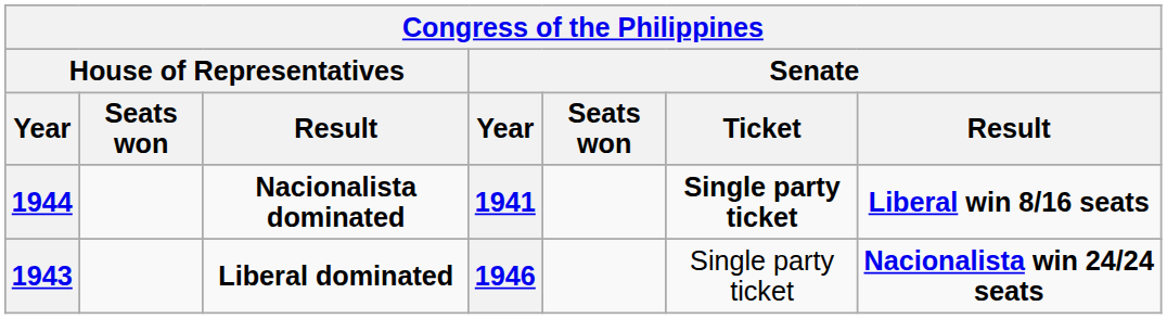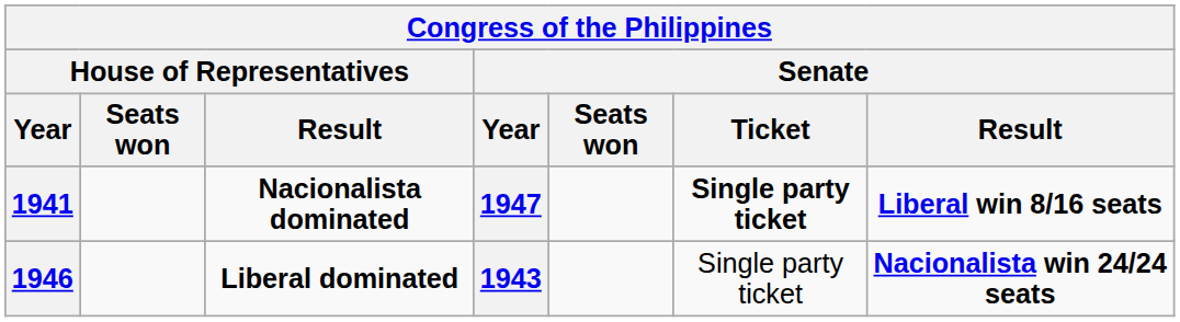Nacionalista dominated | House of Representatives / Year: 1944 -> 1941
Nacionalista dominated | Senate / Year: 1941 -> 1947
Liberal dominated | House of Representatives / Year: 1943 -> 1946
Liberal dominated | Senate / Year: 1946 -> 1943
